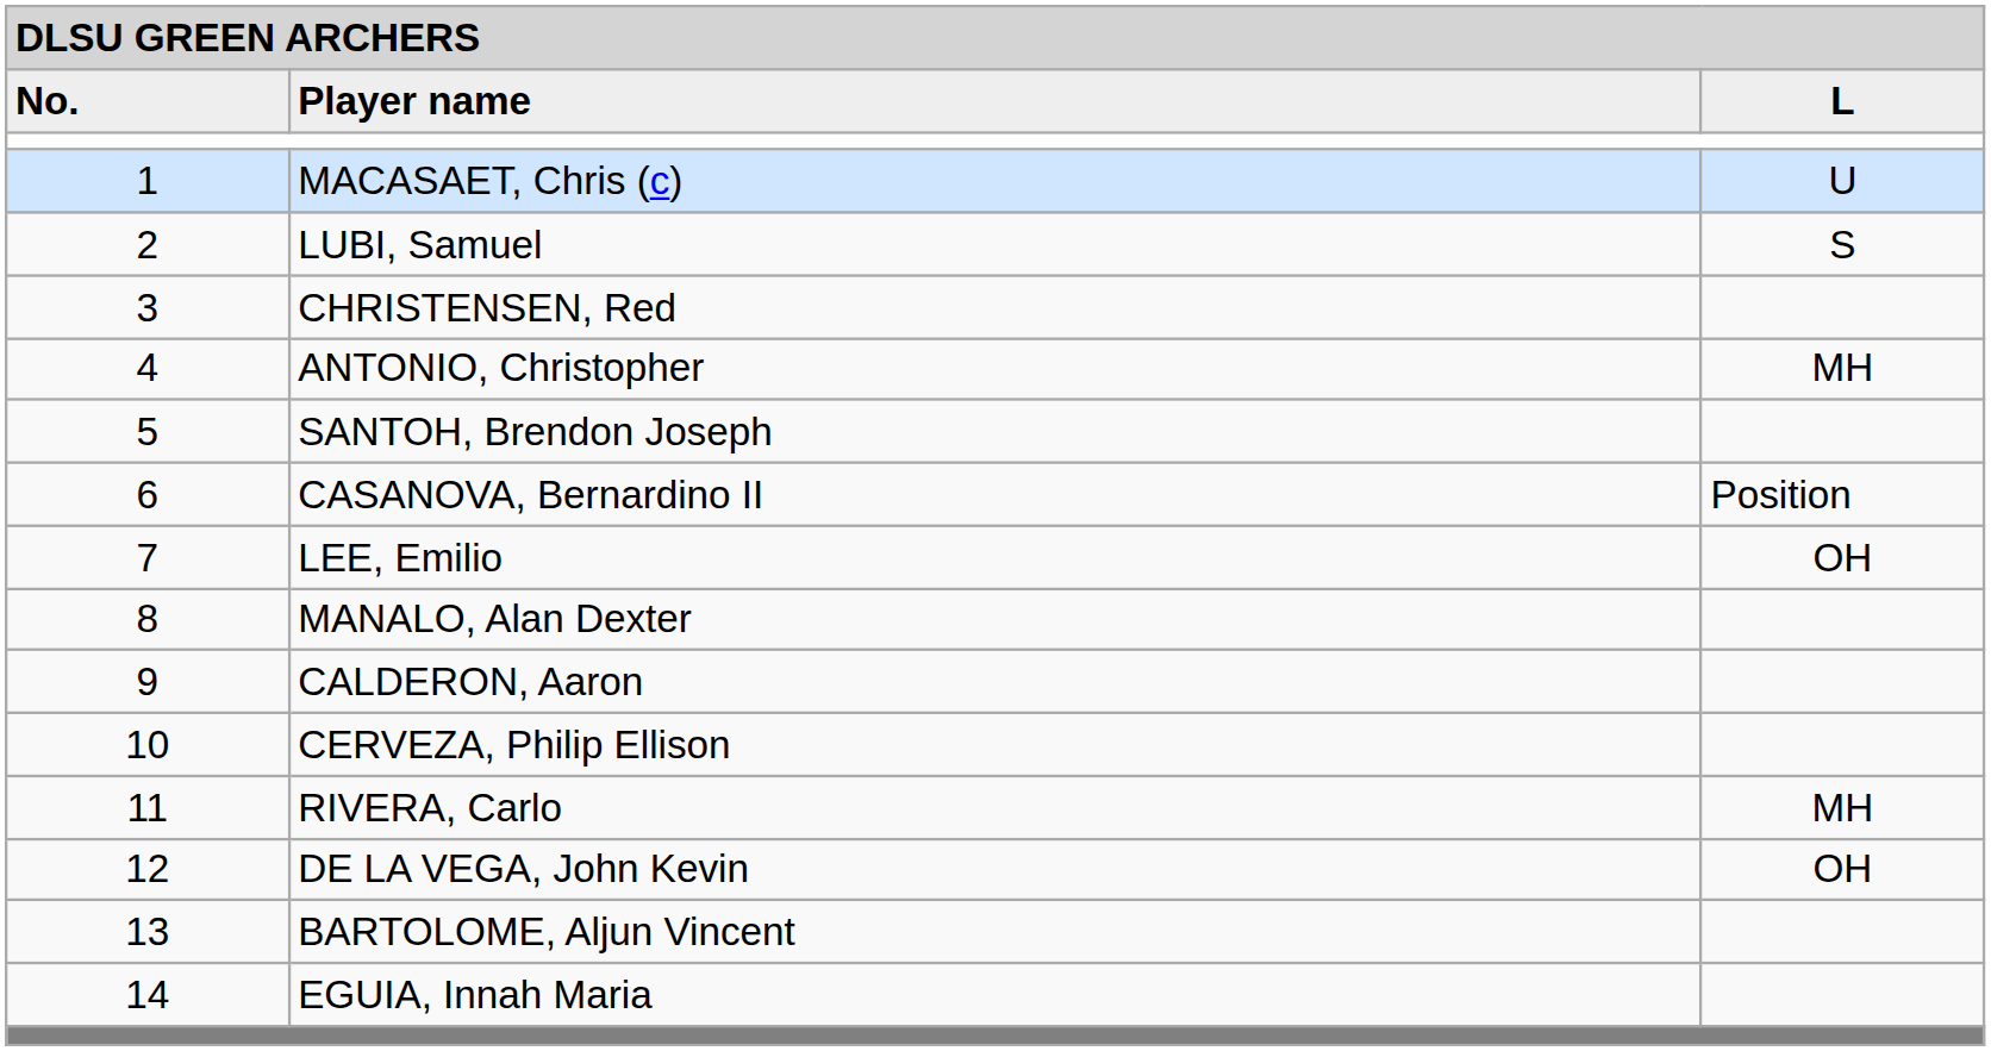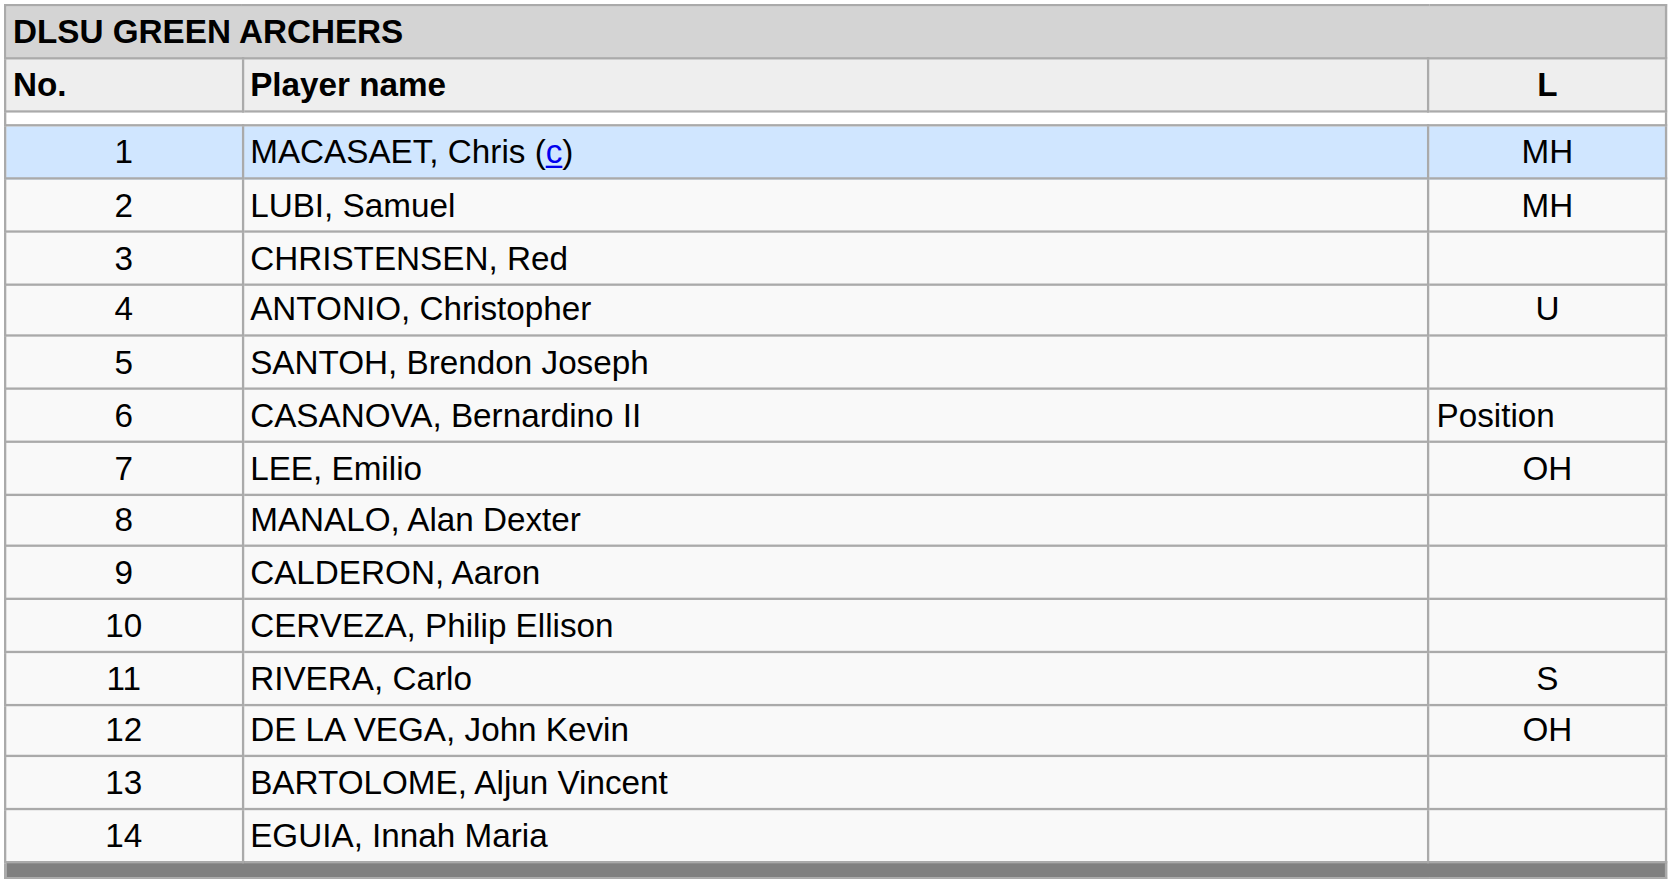MACASAET, Chris (c) | column 3: U -> MH
LUBI, Samuel | column 3: S -> MH
ANTONIO, Christopher | column 3: MH -> U
RIVERA, Carlo | column 3: MH -> S
